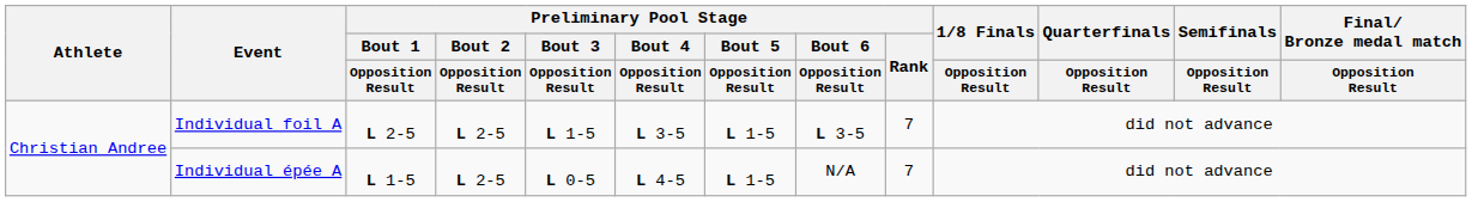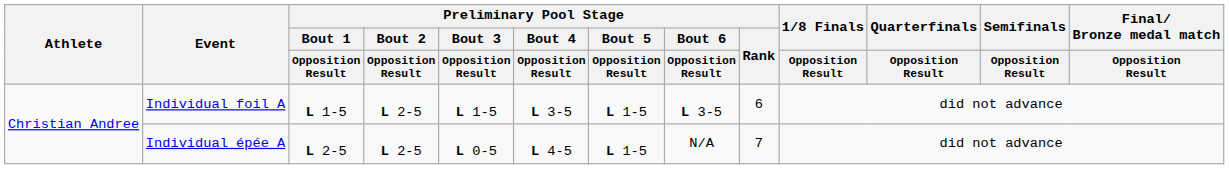Individual foil A | Preliminary Pool Stage / Bout 1 / Opposition Result: L 2-5 -> L 1-5
Individual foil A | Preliminary Pool Stage / Rank: 7 -> 6
Individual épée A | Preliminary Pool Stage / Bout 1 / Opposition Result: L 1-5 -> L 2-5
